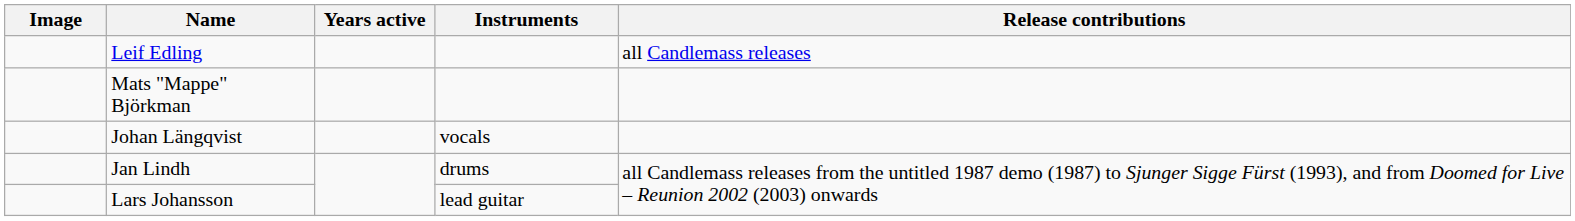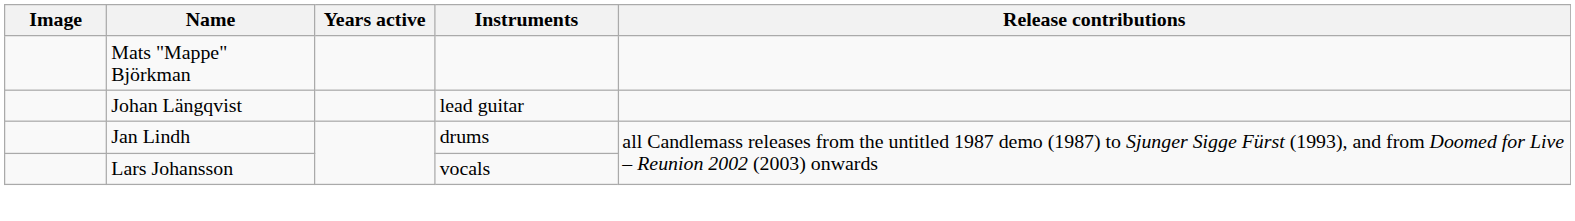- row: Leif Edling | all Candlemass releases
Johan Längqvist | Instruments: vocals -> lead guitar
Lars Johansson | Instruments: lead guitar -> vocals
